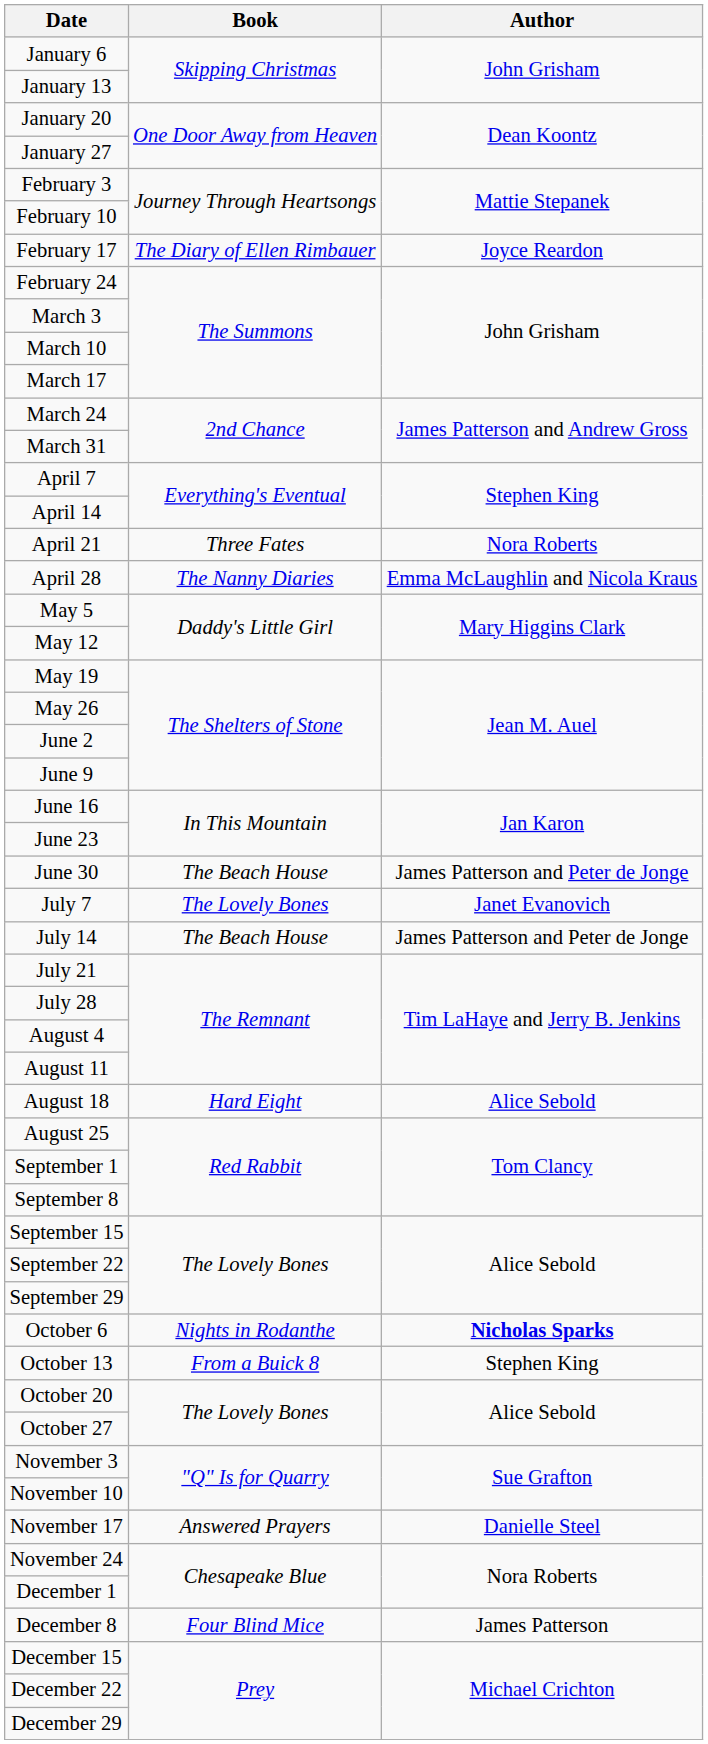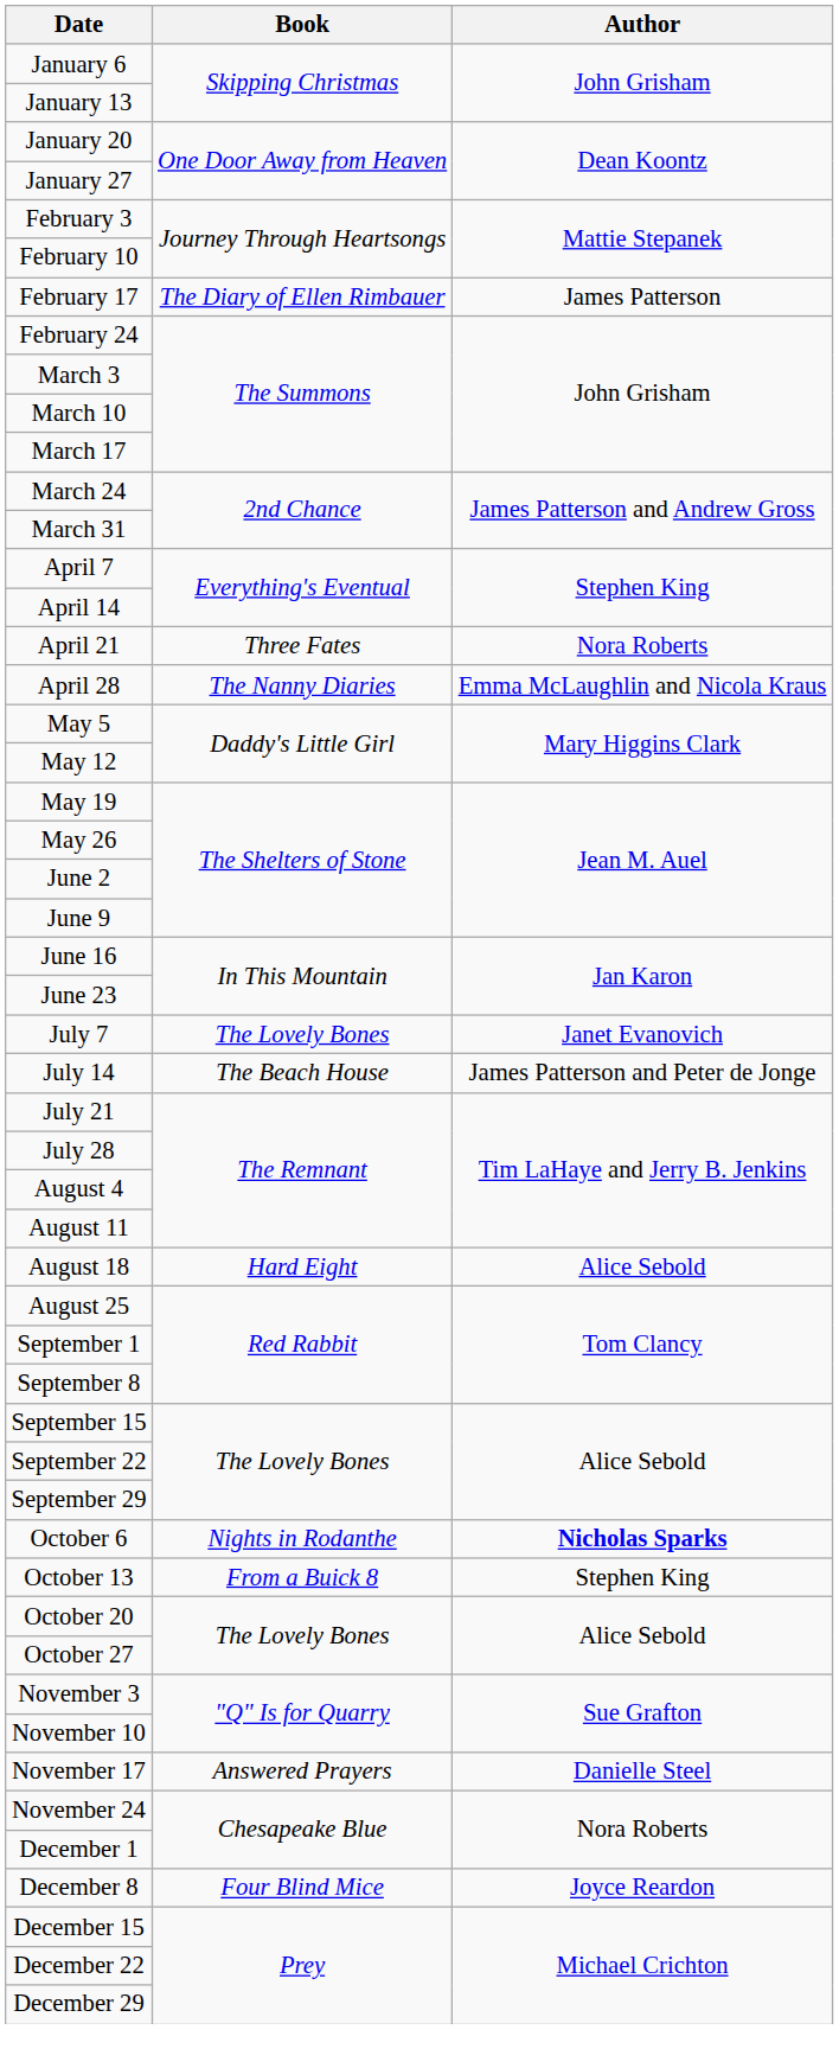February 17 | Author: Joyce Reardon -> James Patterson
- row: June 30 | The Beach House | James Patterson and Peter de Jonge
December 8 | Author: James Patterson -> Joyce Reardon
